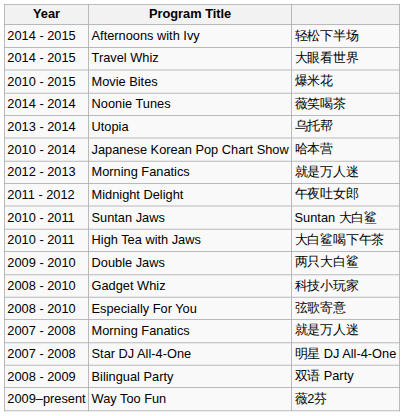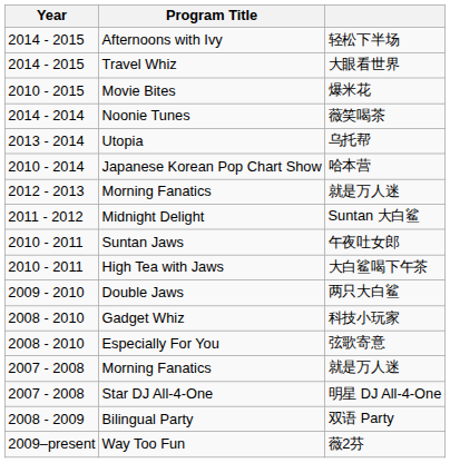Midnight Delight | column 3: 午夜吐女郎 -> Suntan 大白鲨
Suntan Jaws | column 3: Suntan 大白鲨 -> 午夜吐女郎
